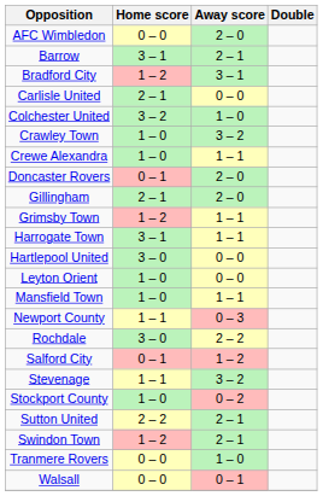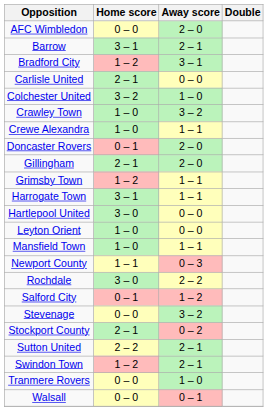Stevenage | Home score: 1 – 1 -> 0 – 0
Stockport County | Home score: 1 – 0 -> 2 – 1
